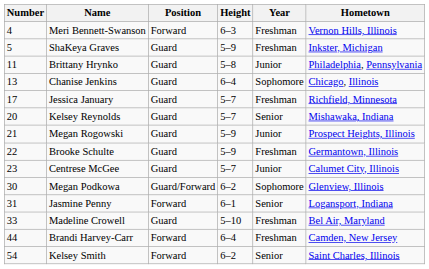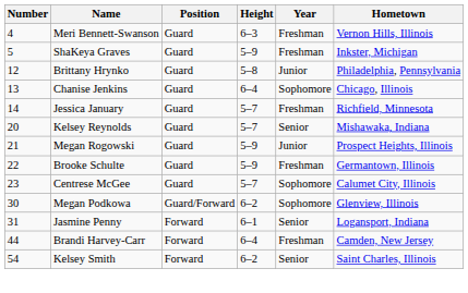Meri Bennett-Swanson | Position: Forward -> Guard
Brittany Hrynko | Number: 11 -> 12
Jessica January | Number: 17 -> 14
Centrese McGee | Year: Junior -> Sophomore
- row: 33 | Madeline Crowell | Guard | 5–10 | Freshman | Bel Air, Maryland
